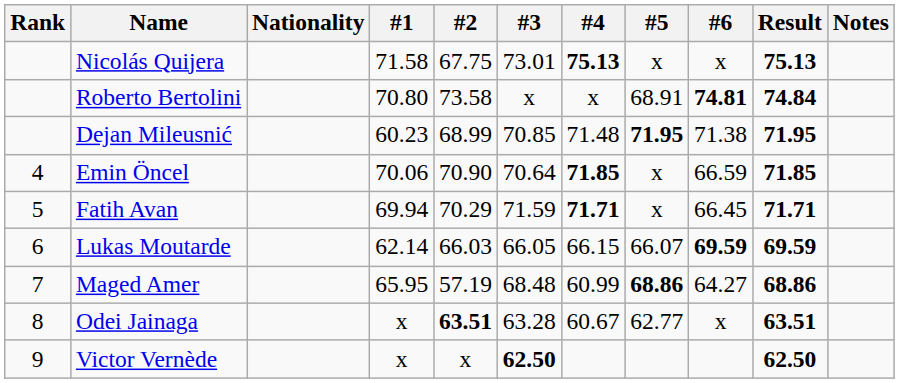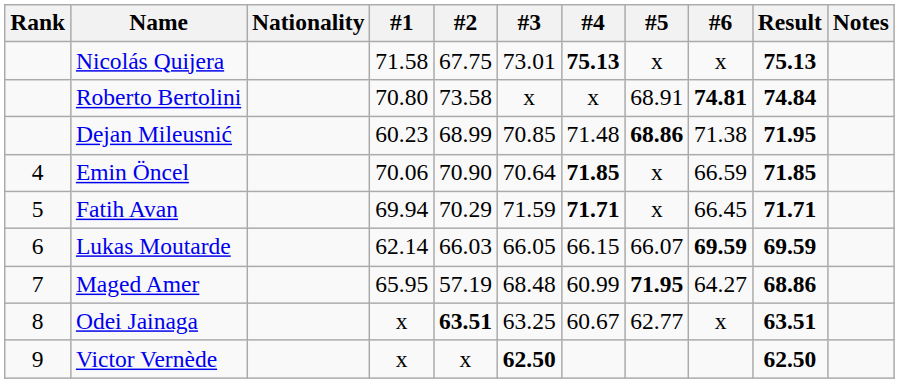Dejan Mileusnić | #5: 71.95 -> 68.86
Maged Amer | #5: 68.86 -> 71.95
Odei Jainaga | #3: 63.28 -> 63.25
